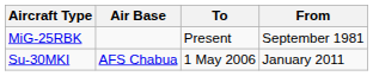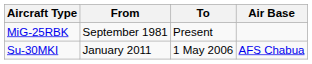columns swapped: From <-> Air Base
